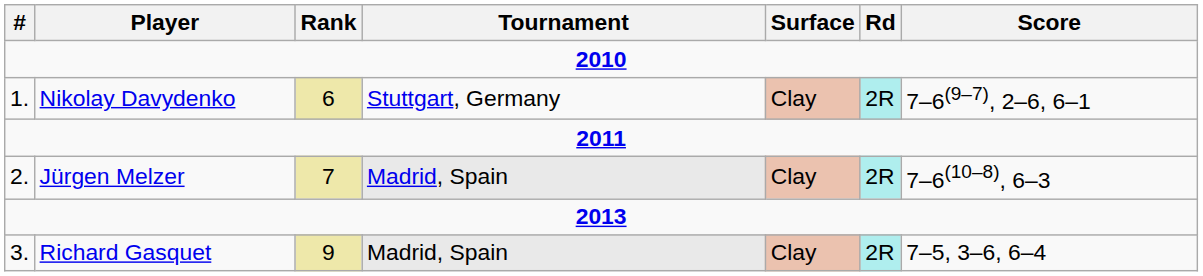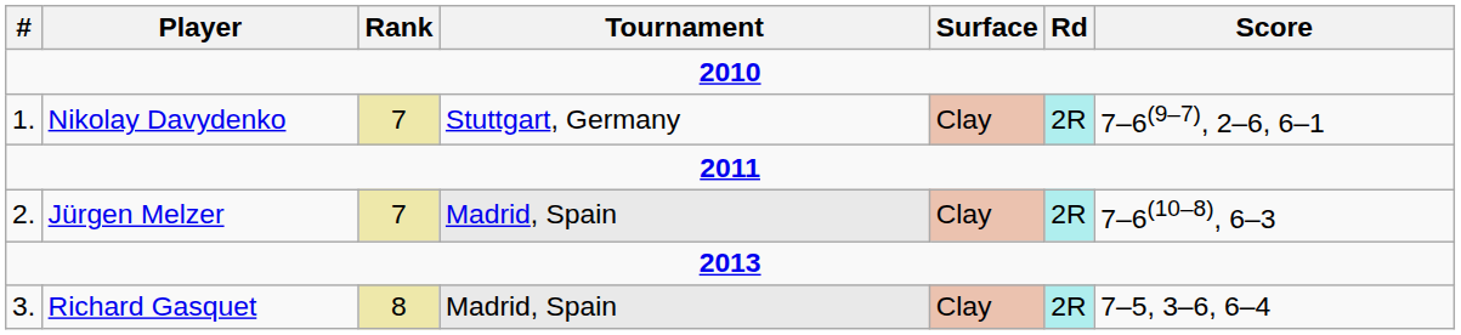Nikolay Davydenko | Rank: 6 -> 7
Richard Gasquet | Rank: 9 -> 8
